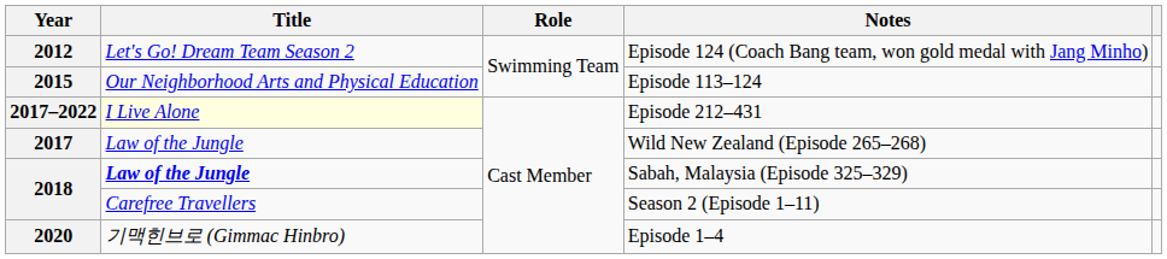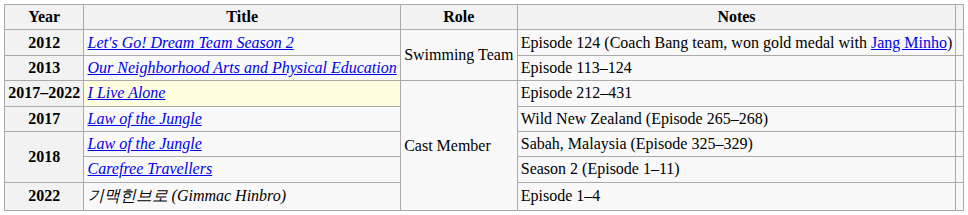Episode 113–124 | Year: 2015 -> 2013
Sabah, Malaysia (Episode 325–329) | Title: bold -> normal
Episode 1–4 | Year: 2020 -> 2022
